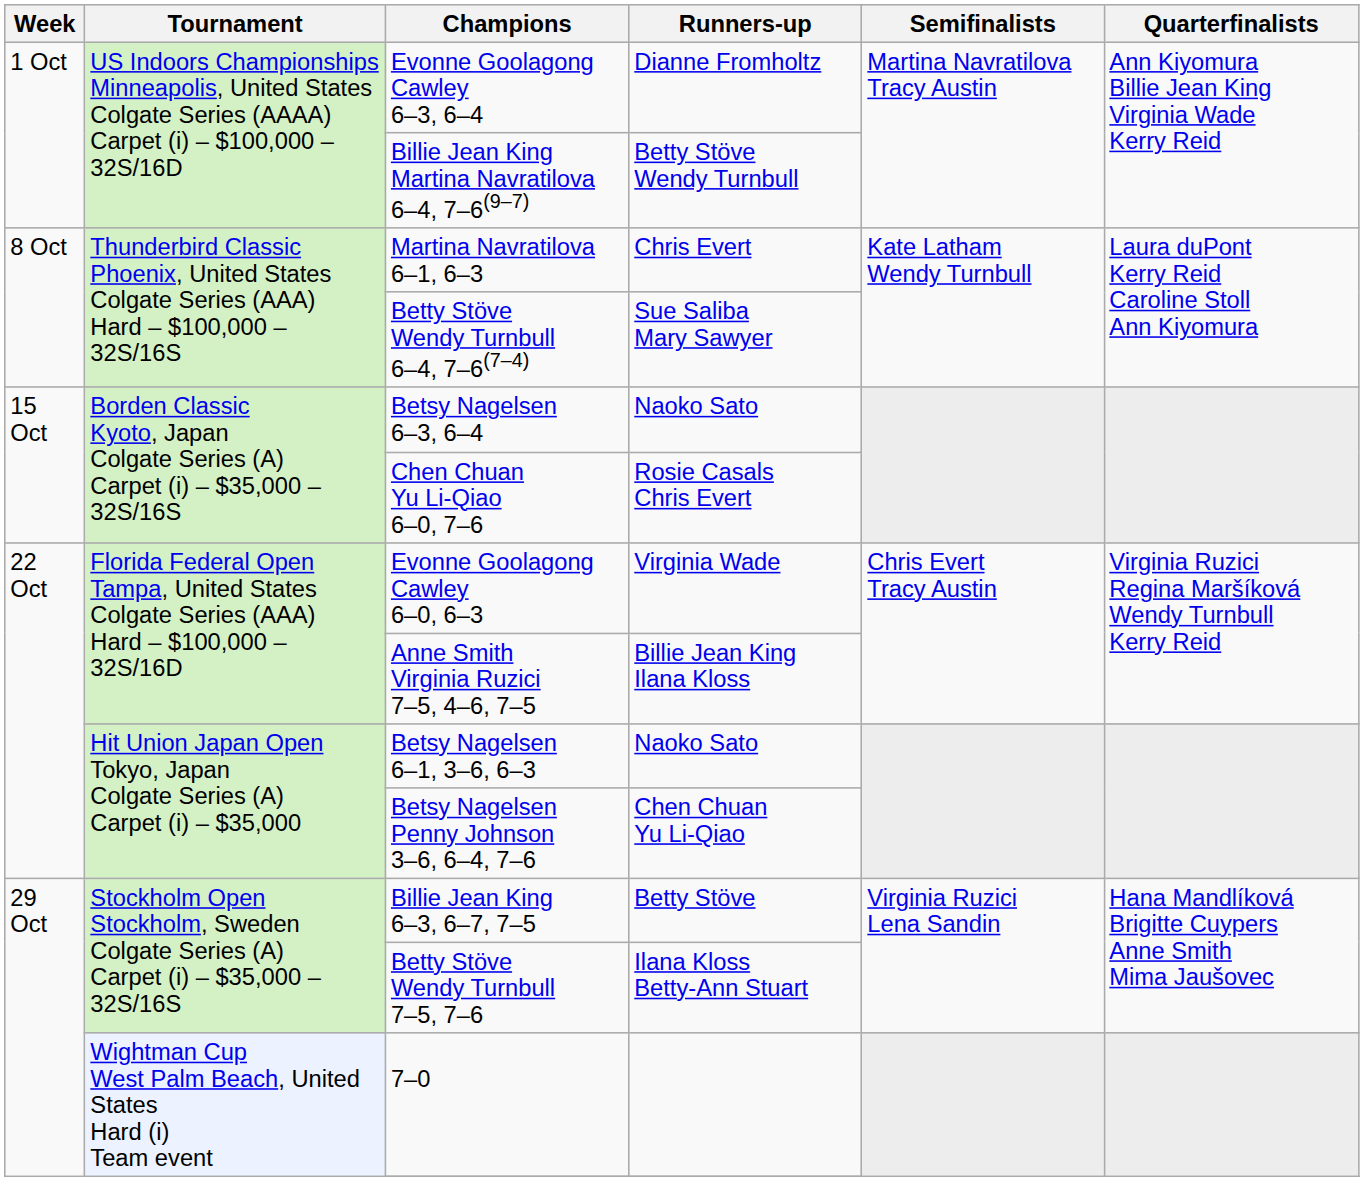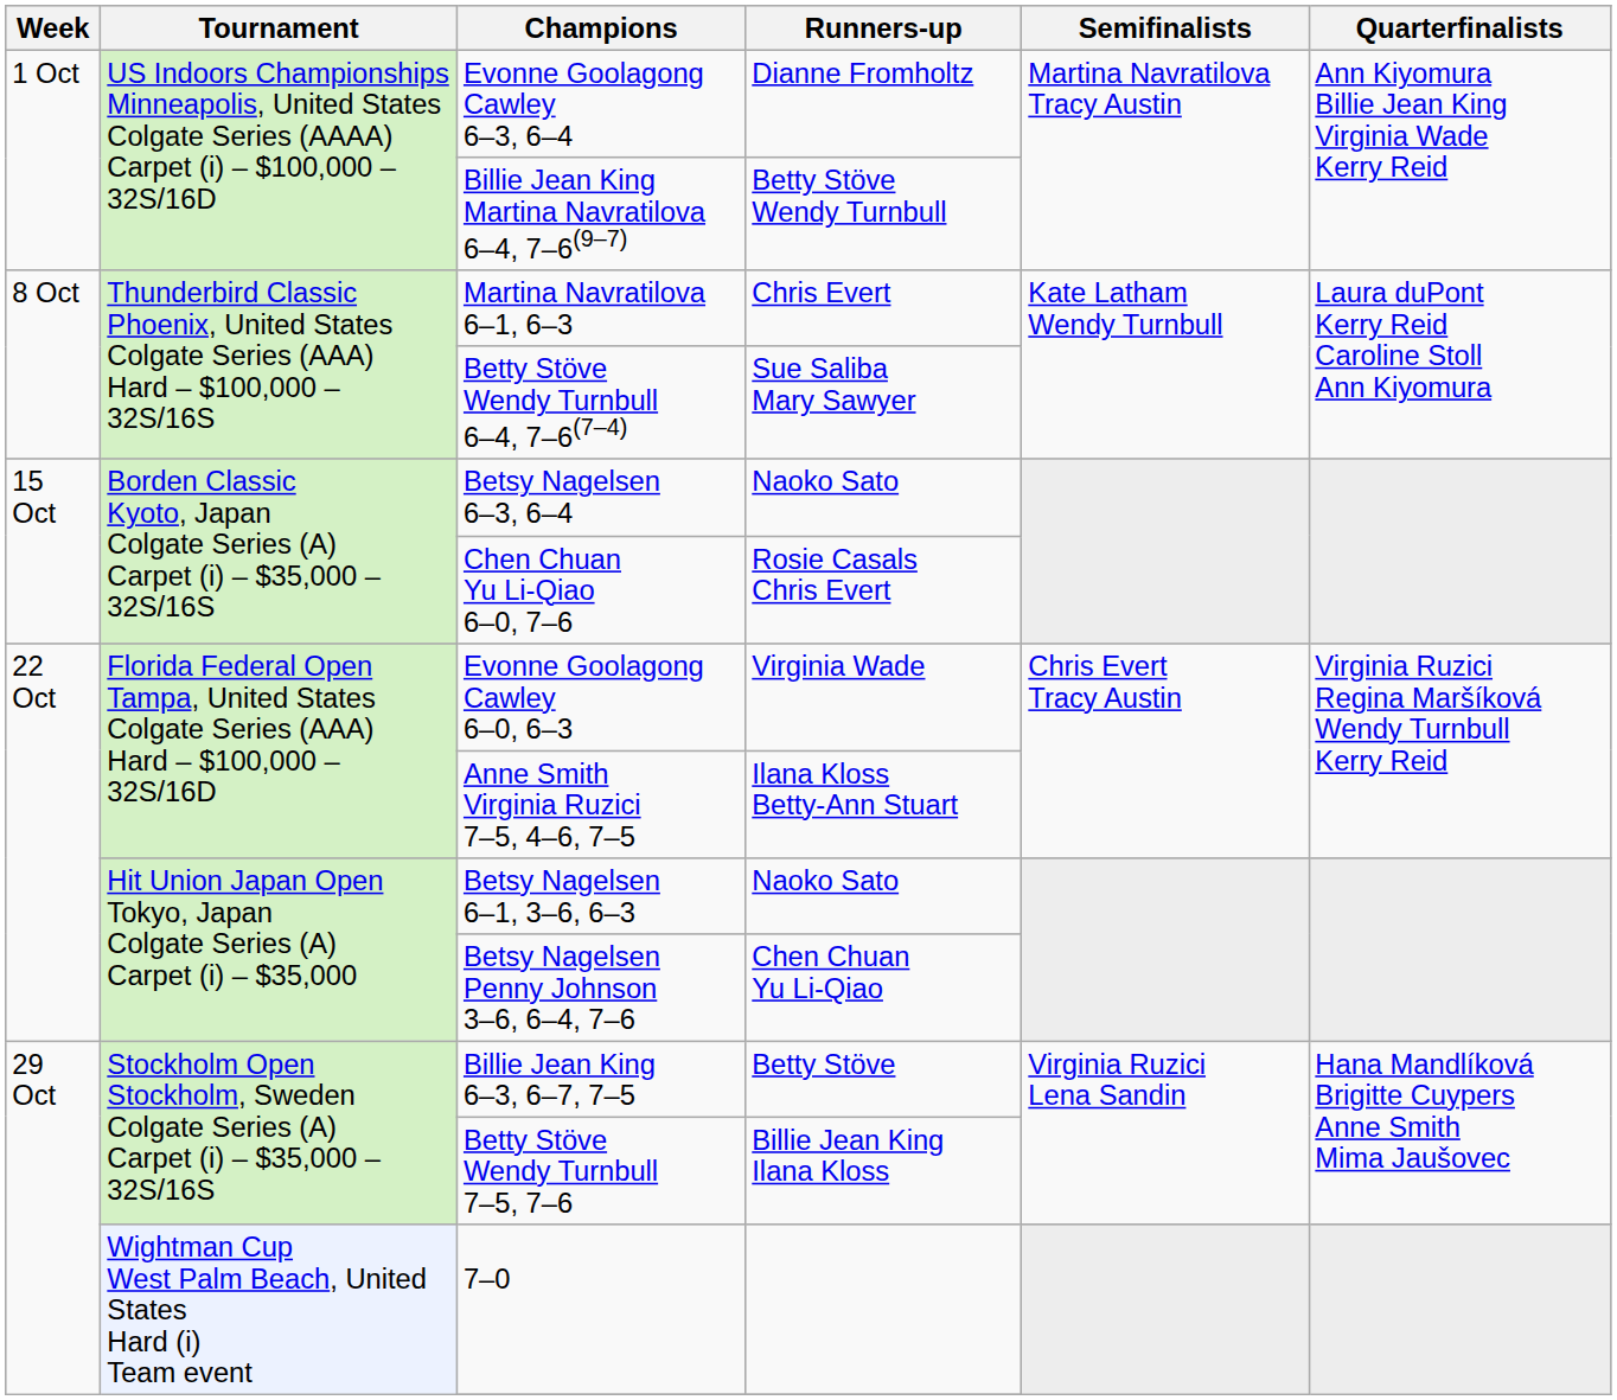Anne Smith Virginia Ruzici 7–5, 4–6, 7–5 | Runners-up: Billie Jean King Ilana Kloss -> Ilana Kloss Betty-Ann Stuart
Betty Stöve Wendy Turnbull 7–5, 7–6 | Runners-up: Ilana Kloss Betty-Ann Stuart -> Billie Jean King Ilana Kloss
